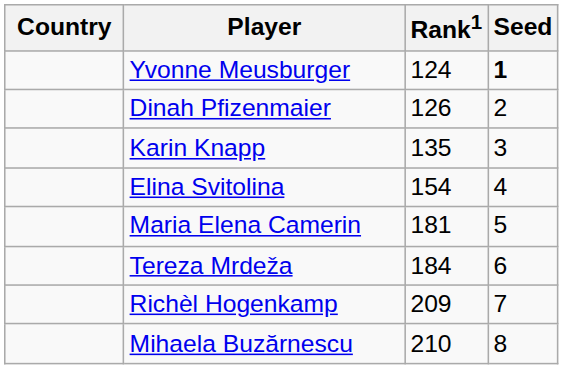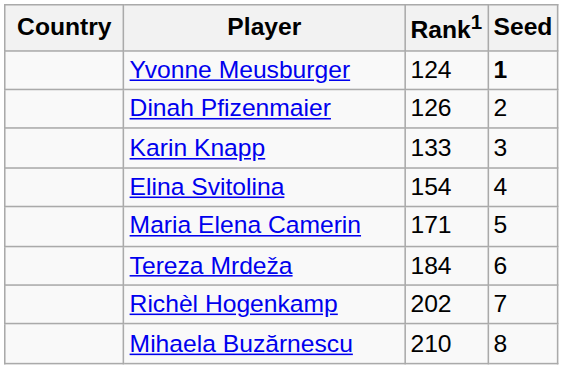Karin Knapp | Rank1: 135 -> 133
Maria Elena Camerin | Rank1: 181 -> 171
Richèl Hogenkamp | Rank1: 209 -> 202
